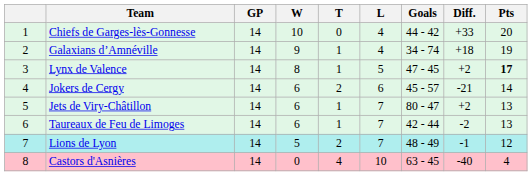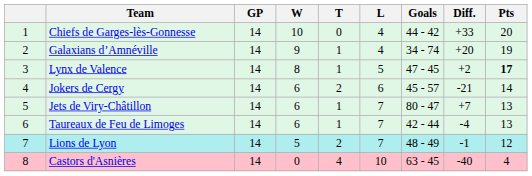Galaxians d’Amnéville | Diff.: +18 -> +20
Jets de Viry-Châtillon | Diff.: +2 -> +7
Taureaux de Feu de Limoges | Diff.: -2 -> -4
